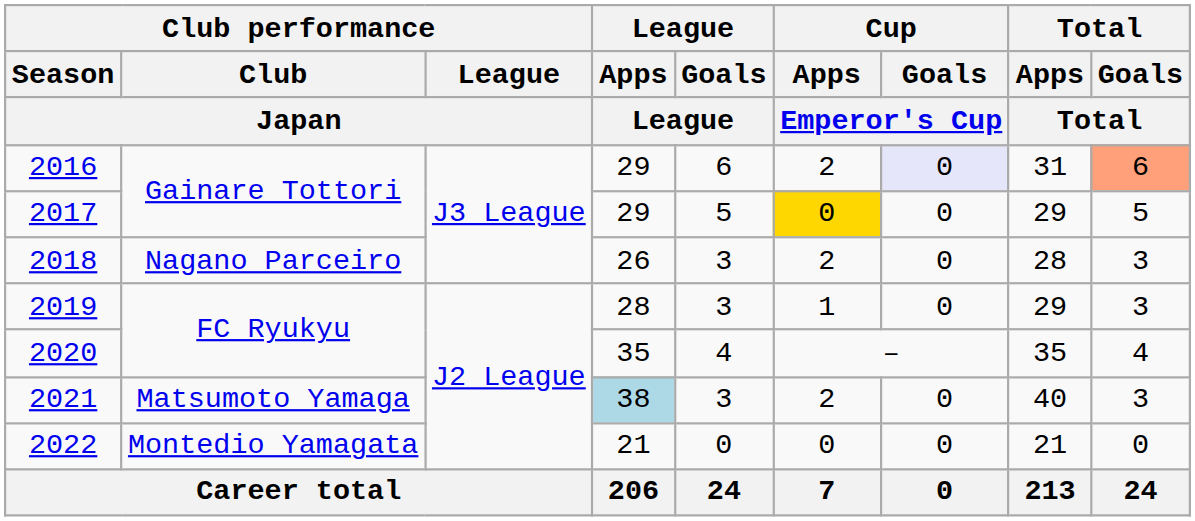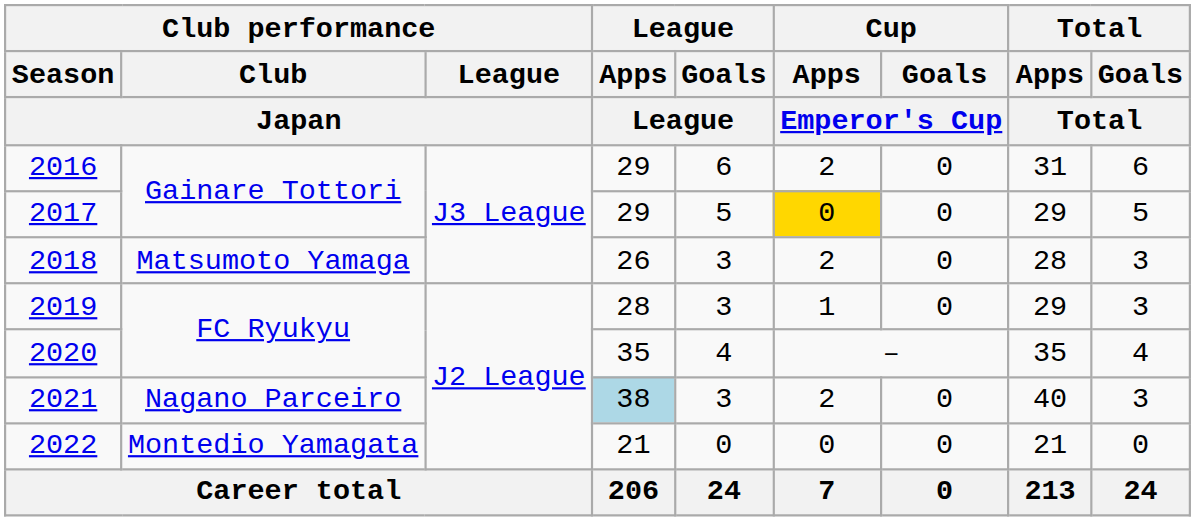2016 | Cup / Goals / Emperor's Cup: lavender background -> no background
2016 | Total / Goals / Total: lightsalmon background -> no background
2018 | Club performance / Club / Japan: Nagano Parceiro -> Matsumoto Yamaga
2021 | Club performance / Club / Japan: Matsumoto Yamaga -> Nagano Parceiro
